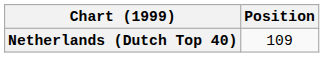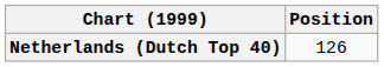Netherlands (Dutch Top 40) | Position: 109 -> 126
